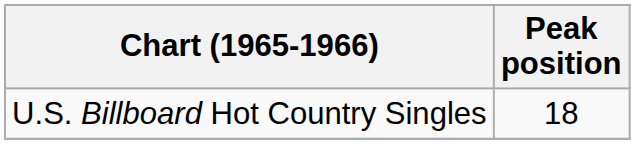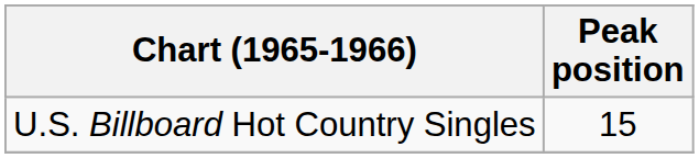U.S. Billboard Hot Country Singles | Peak position: 18 -> 15
